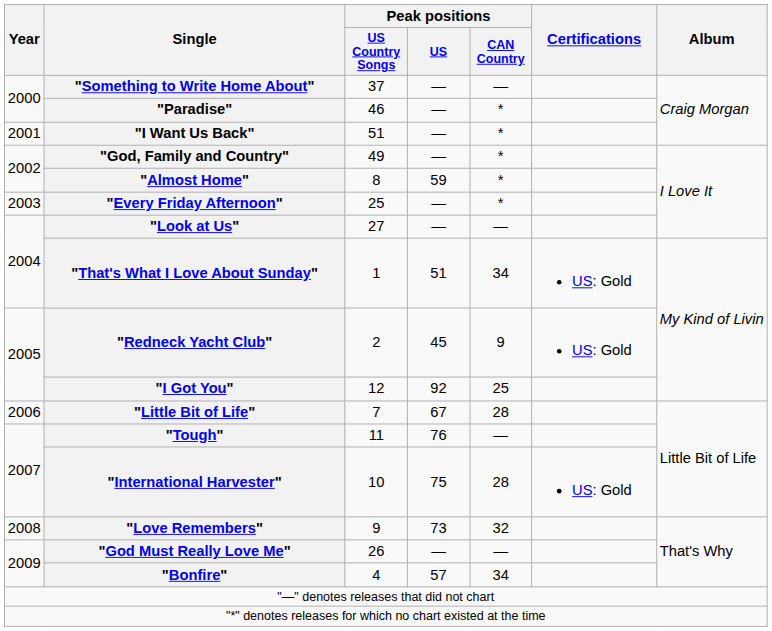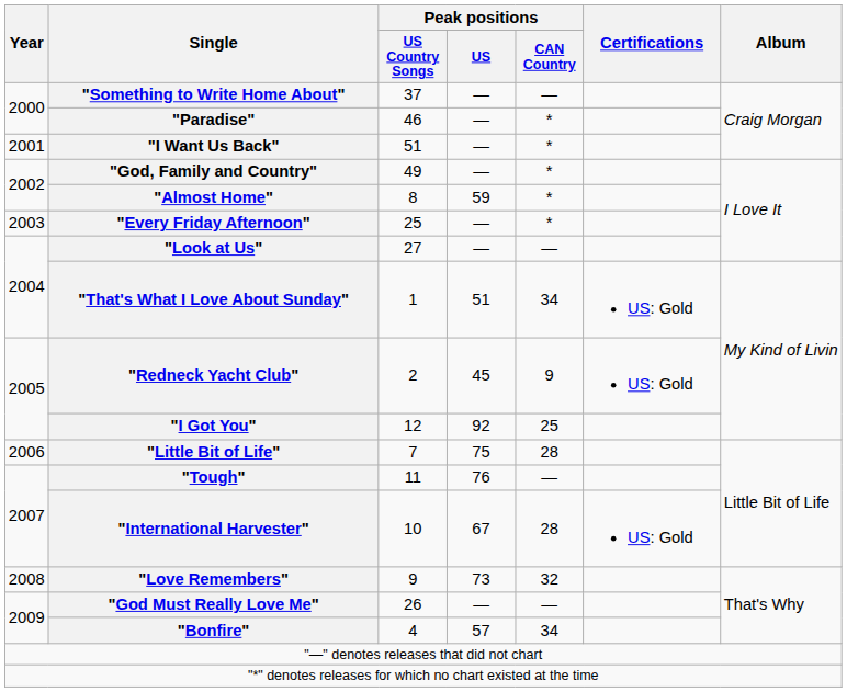"Little Bit of Life" | Peak positions / US: 67 -> 75
"International Harvester" | Peak positions / US: 75 -> 67
